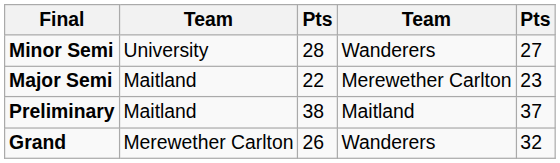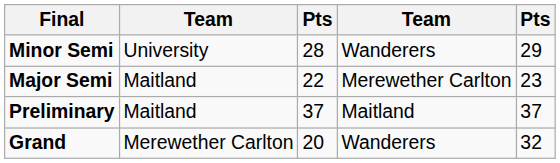Minor Semi | column 5: 27 -> 29
Preliminary | column 3: 38 -> 37
Grand | column 3: 26 -> 20
